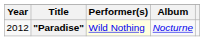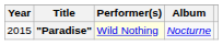"Paradise" | Year: 2012 -> 2015
